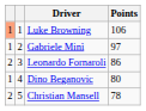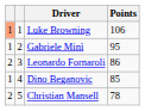Gabriele Minì | Points: 97 -> 95
Dino Beganovic | Points: 80 -> 85
